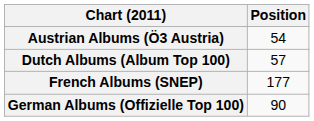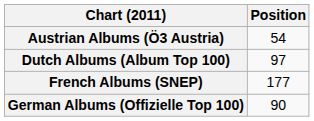Dutch Albums (Album Top 100) | Position: 57 -> 97
